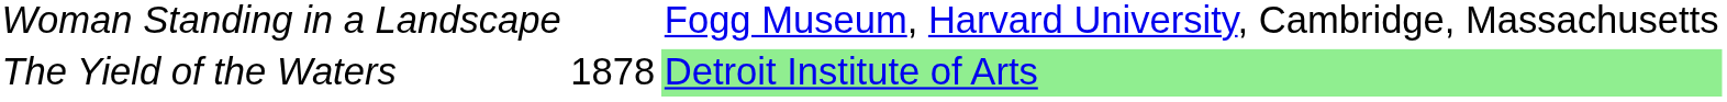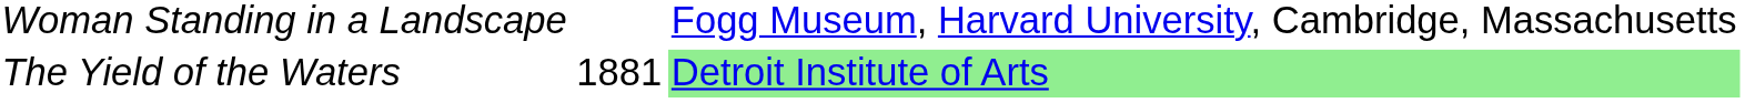The Yield of the Waters | column 2: 1878 -> 1881
